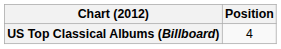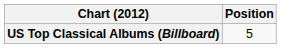US Top Classical Albums (Billboard) | Position: 4 -> 5
